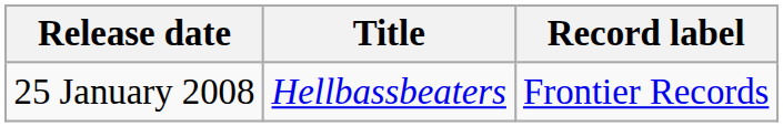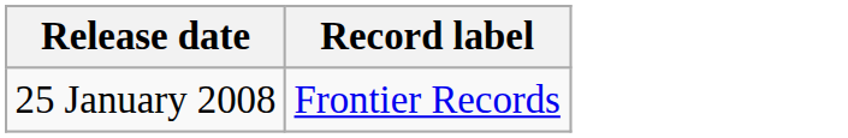- column: Title | Hellbassbeaters
